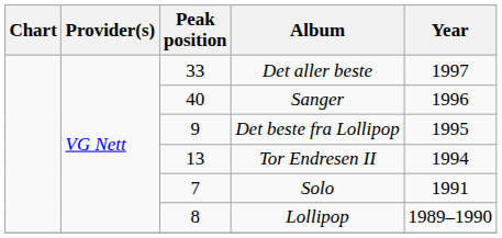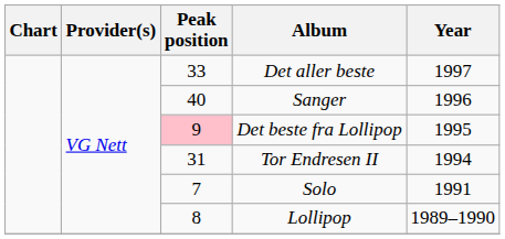Det beste fra Lollipop | Peak position: no background -> pink background
Tor Endresen II | Peak position: 13 -> 31
